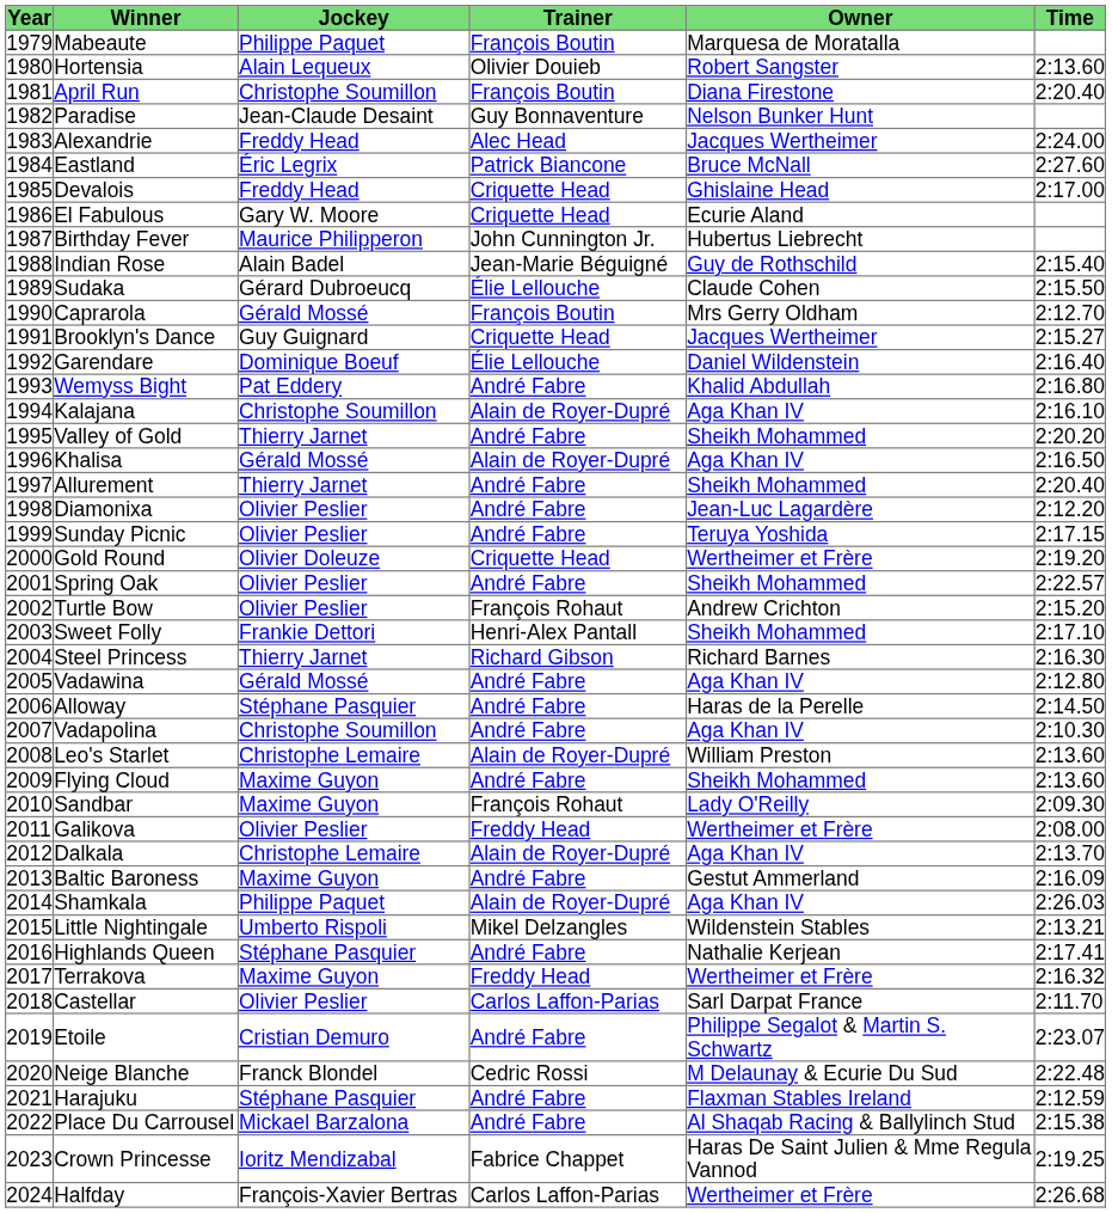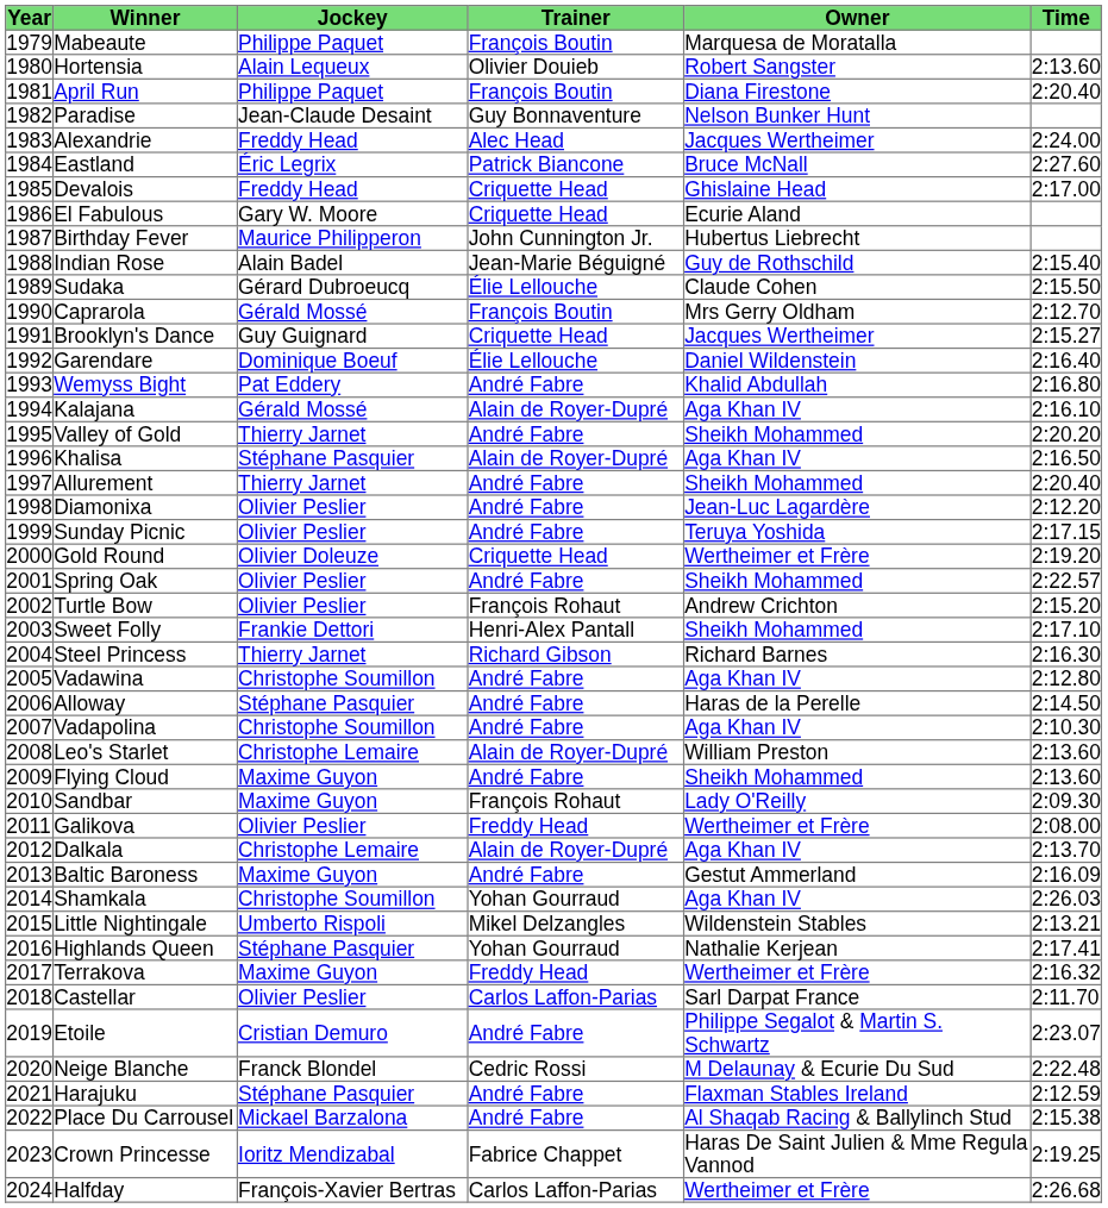April Run | Jockey: Christophe Soumillon -> Philippe Paquet
Kalajana | Jockey: Christophe Soumillon -> Gérald Mossé
Khalisa | Jockey: Gérald Mossé -> Stéphane Pasquier
Vadawina | Jockey: Gérald Mossé -> Christophe Soumillon
Shamkala | Jockey: Philippe Paquet -> Christophe Soumillon
Shamkala | Trainer: Alain de Royer-Dupré -> Yohan Gourraud
Highlands Queen | Trainer: André Fabre -> Yohan Gourraud
